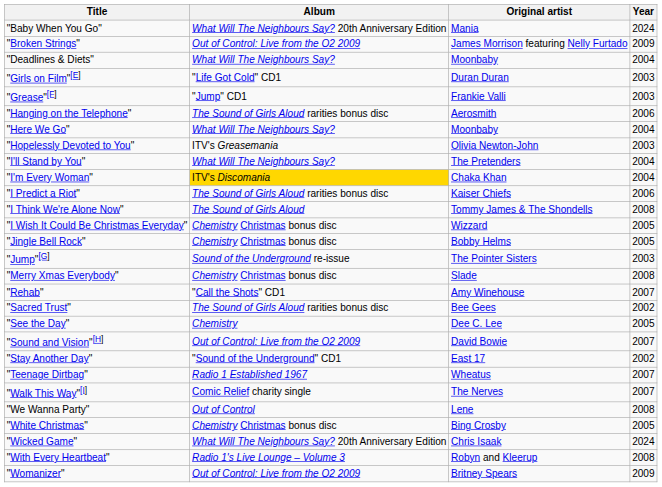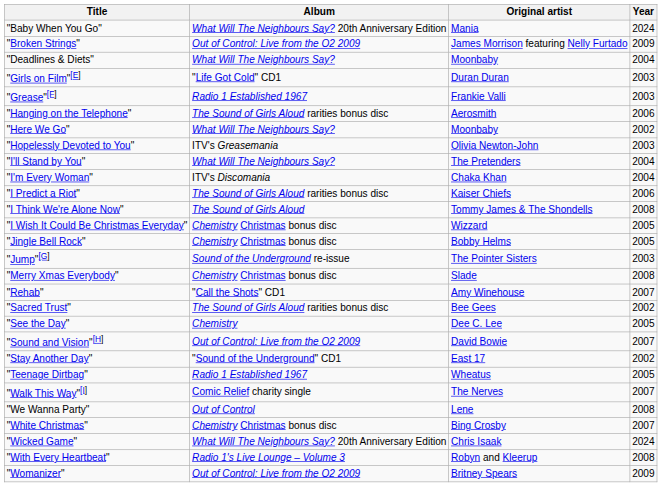"Grease"[F] | Album: "Jump" CD1 -> Radio 1 Established 1967
"Here We Go" | Year: 2004 -> 2002
"I'm Every Woman" | Album: gold background -> no background
"Teenage Dirtbag" | Year: 2007 -> 2005
"White Christmas" | Year: 2005 -> 2007
